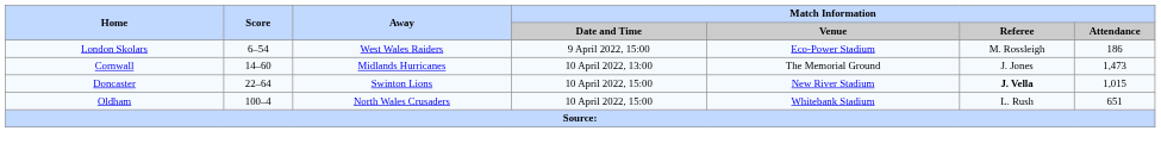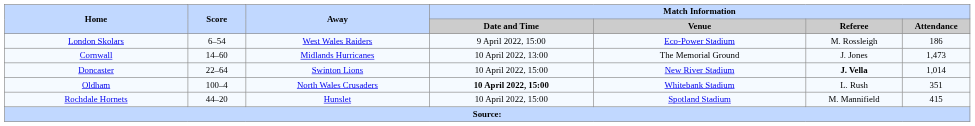Doncaster | Match Information / Attendance: 1,015 -> 1,014
Oldham | Match Information / Date and Time: normal -> bold
Oldham | Match Information / Attendance: 651 -> 351
+ row: Rochdale Hornets | 44–20 | Hunslet | 10 April 2022, 15:00 | Spotland Stadium | M. Mannifield | 415
